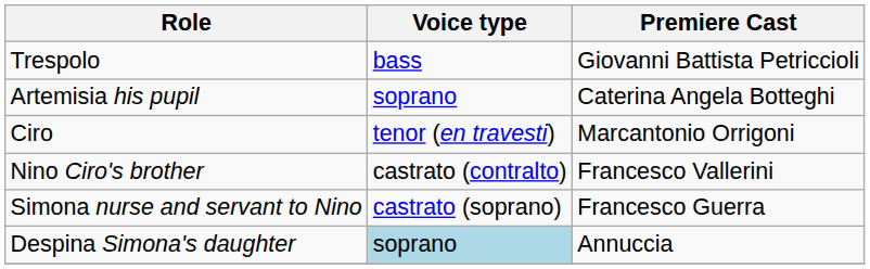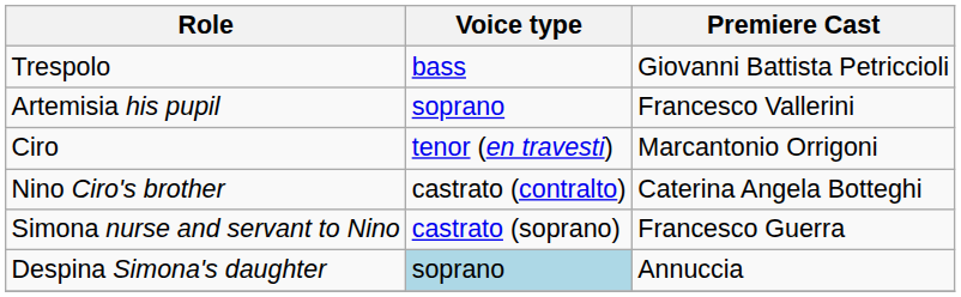Artemisia his pupil | Premiere Cast: Caterina Angela Botteghi -> Francesco Vallerini
Nino Ciro's brother | Premiere Cast: Francesco Vallerini -> Caterina Angela Botteghi
